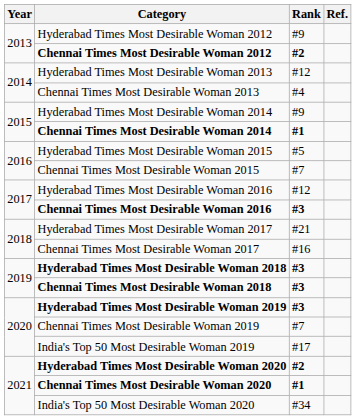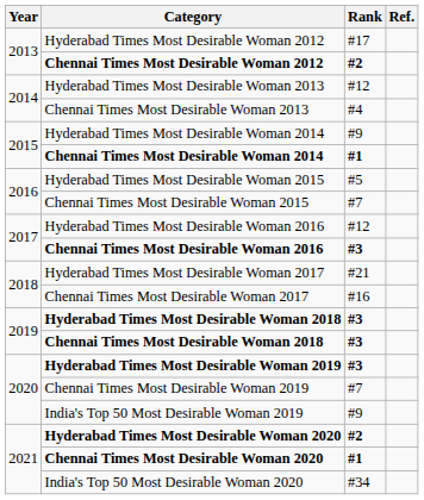Hyderabad Times Most Desirable Woman 2012 | Rank: #9 -> #17
India's Top 50 Most Desirable Woman 2019 | Rank: #17 -> #9
